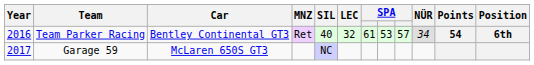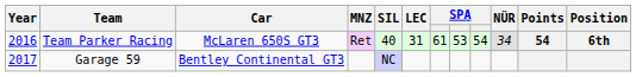Team Parker Racing | Car: Bentley Continental GT3 -> McLaren 650S GT3
Team Parker Racing | LEC: 32 -> 31
Team Parker Racing | column 9: 57 -> 54
Garage 59 | Car: McLaren 650S GT3 -> Bentley Continental GT3
